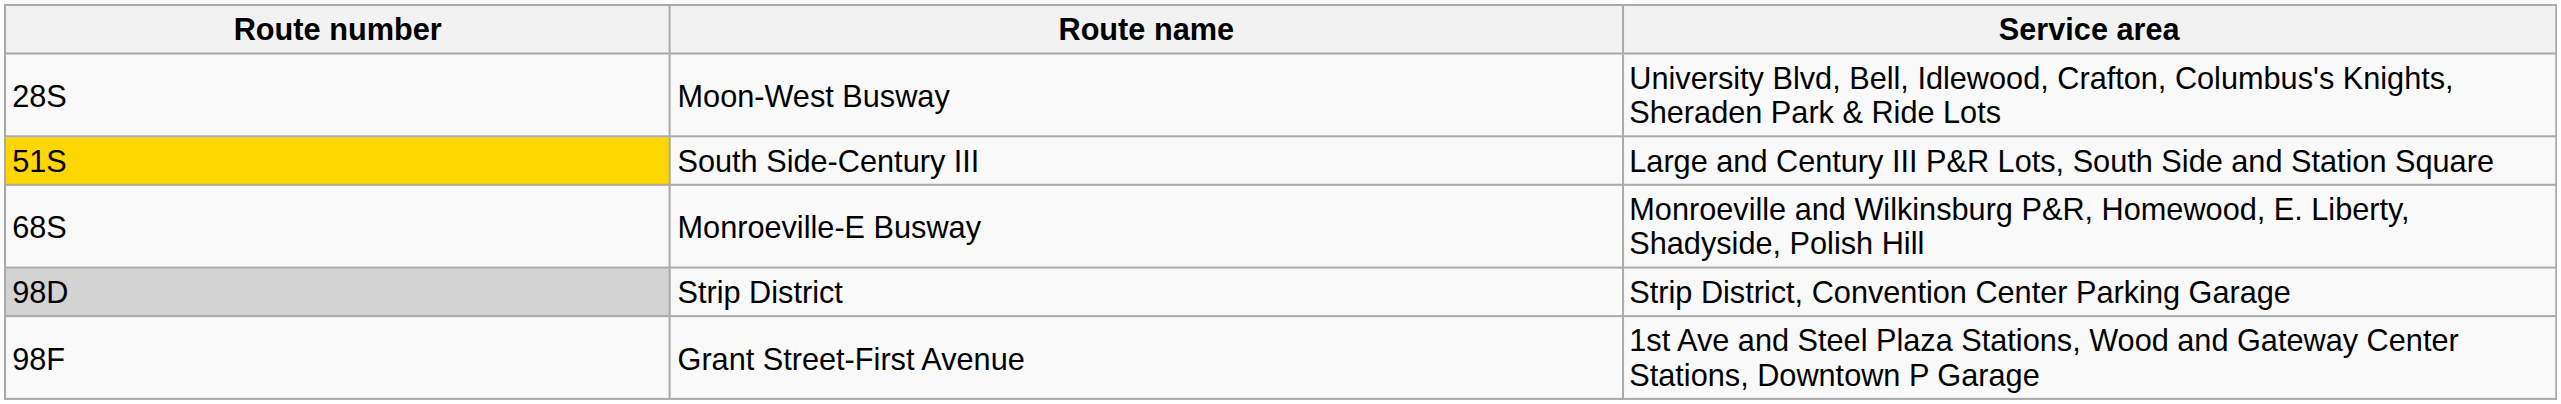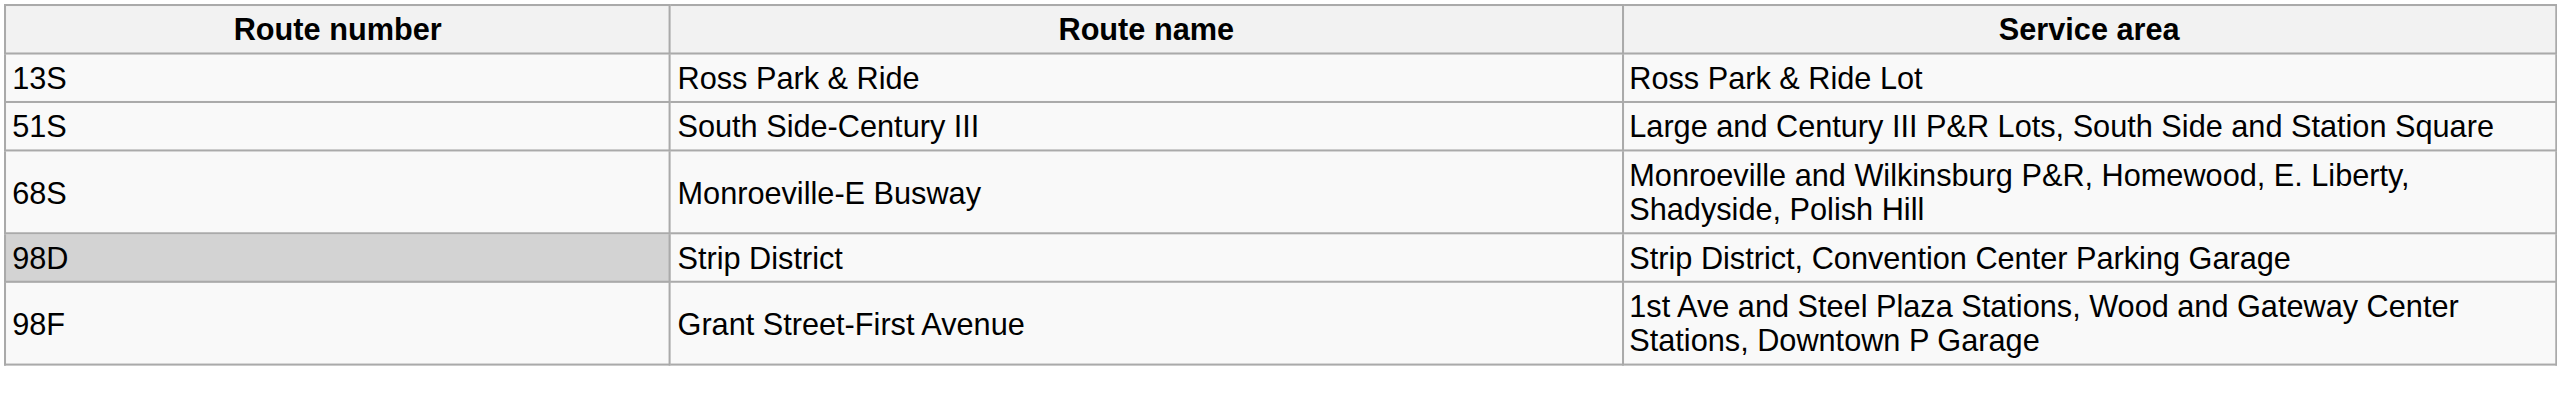+ row: 13S | Ross Park & Ride | Ross Park & Ride Lot
- row: 28S | Moon-West Busway | University Blvd, Bell, Idlewood, Crafton, Columbus's Knights, Sheraden Park & Ride Lots
South Side-Century III | Route number: gold background -> no background
